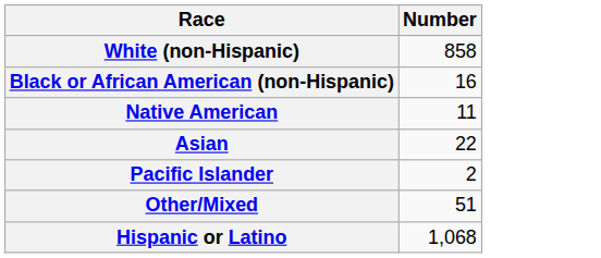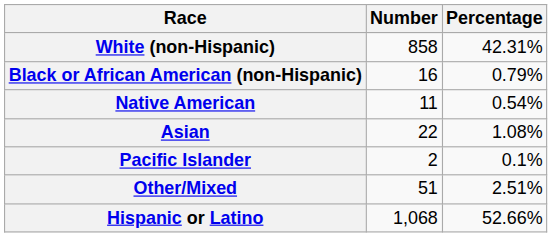+ column: Percentage | 42.31% | 0.79% | 0.54% | 1.08% | 0.1% | 2.51% | 52.66%
